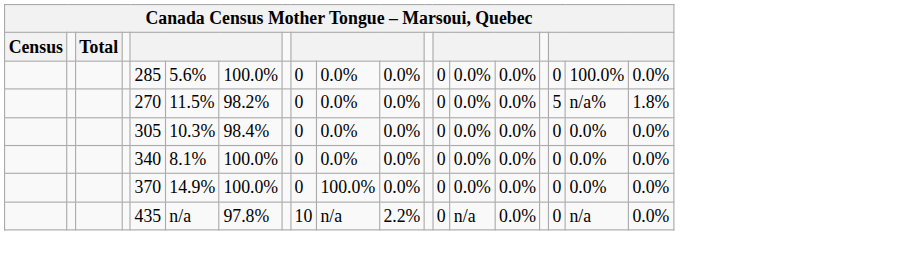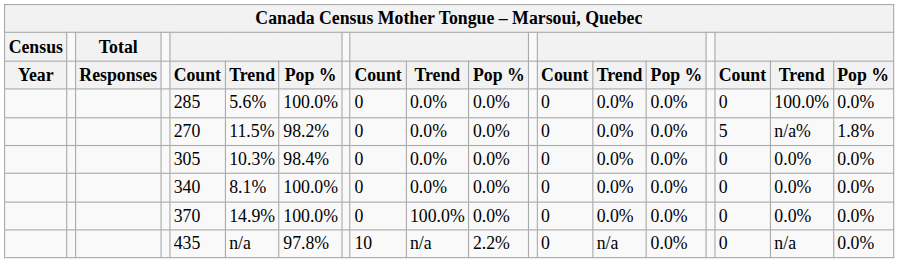+ row: Year | Responses | Count | Trend | Pop % | Count | Trend | Pop % | Count | Trend | Pop % | Count | Trend | Pop %
